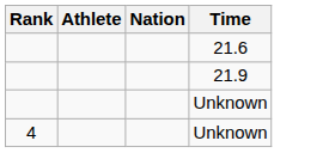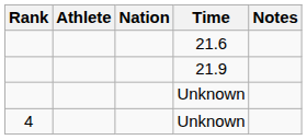+ column: Notes
